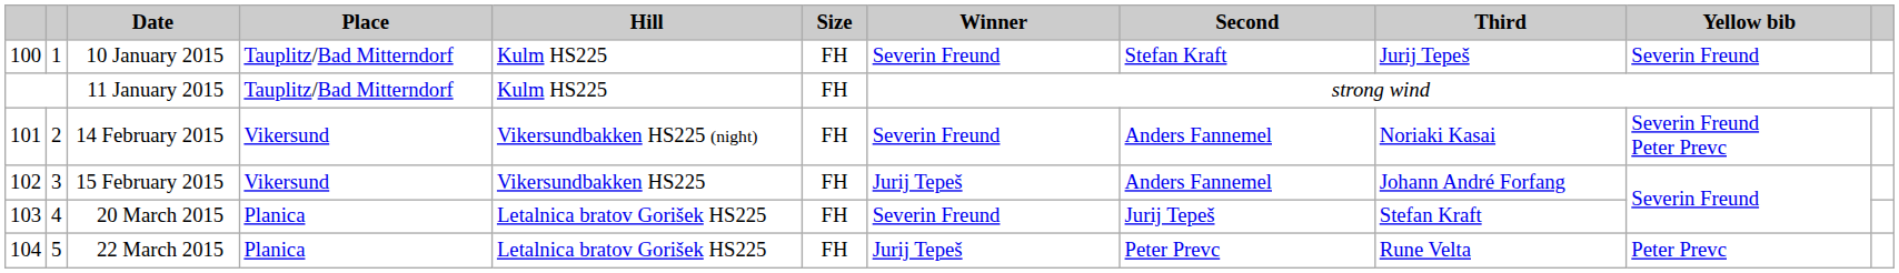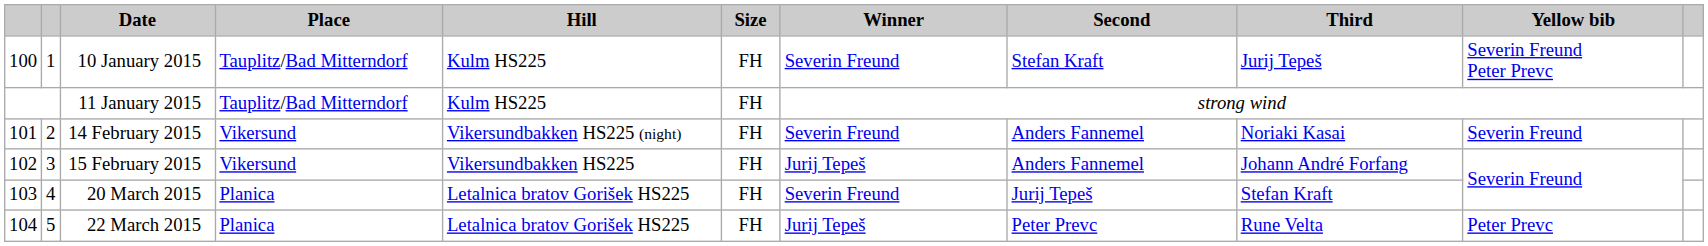10 January 2015 | Yellow bib: Severin Freund -> Severin Freund Peter Prevc
14 February 2015 | Yellow bib: Severin Freund Peter Prevc -> Severin Freund
